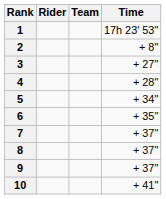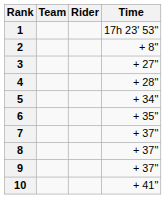columns swapped: Rider <-> Team
